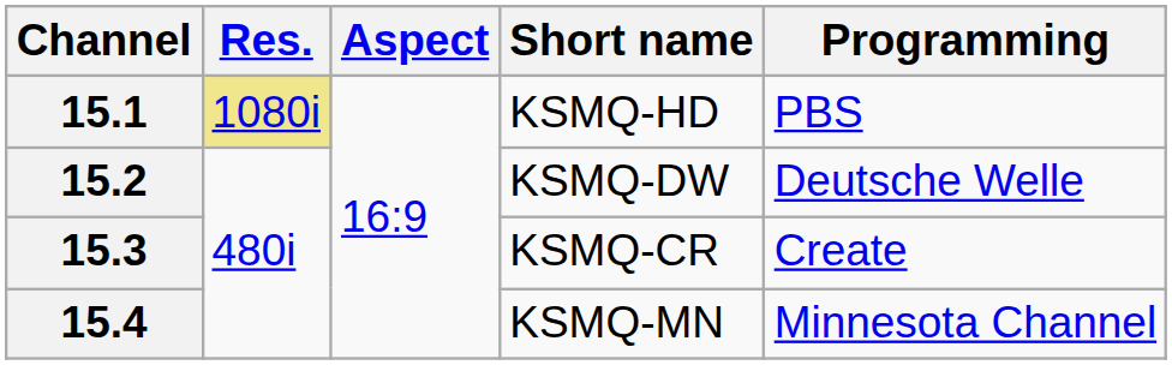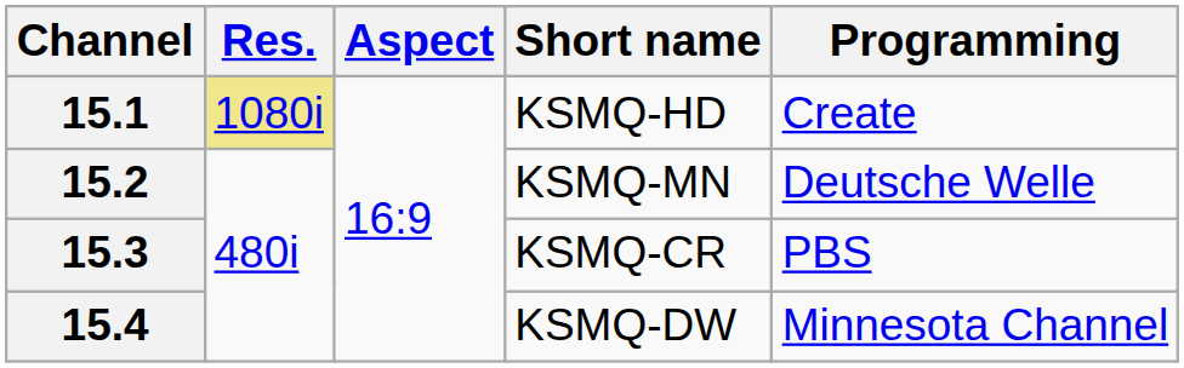15.1 | Programming: PBS -> Create
15.2 | Short name: KSMQ-DW -> KSMQ-MN
15.3 | Programming: Create -> PBS
15.4 | Short name: KSMQ-MN -> KSMQ-DW
